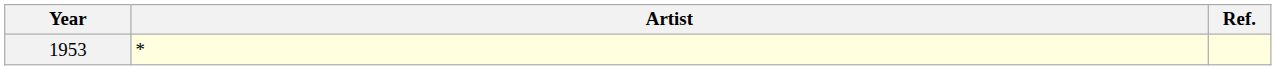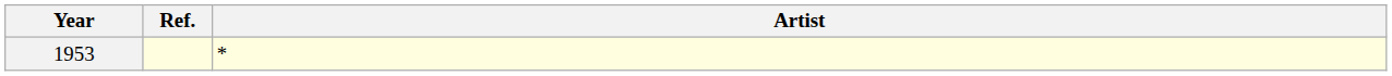columns swapped: Artist <-> Ref.
